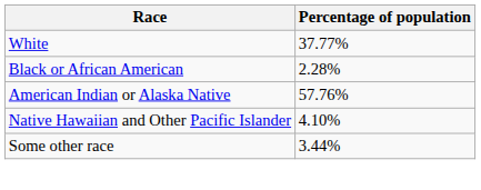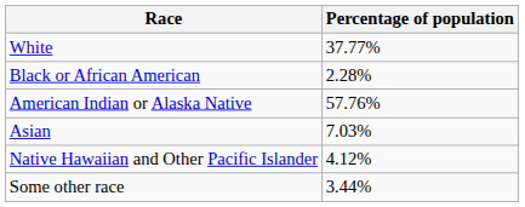+ row: Asian | 7.03%
Native Hawaiian and Other Pacific Islander | Percentage of population: 4.10% -> 4.12%
